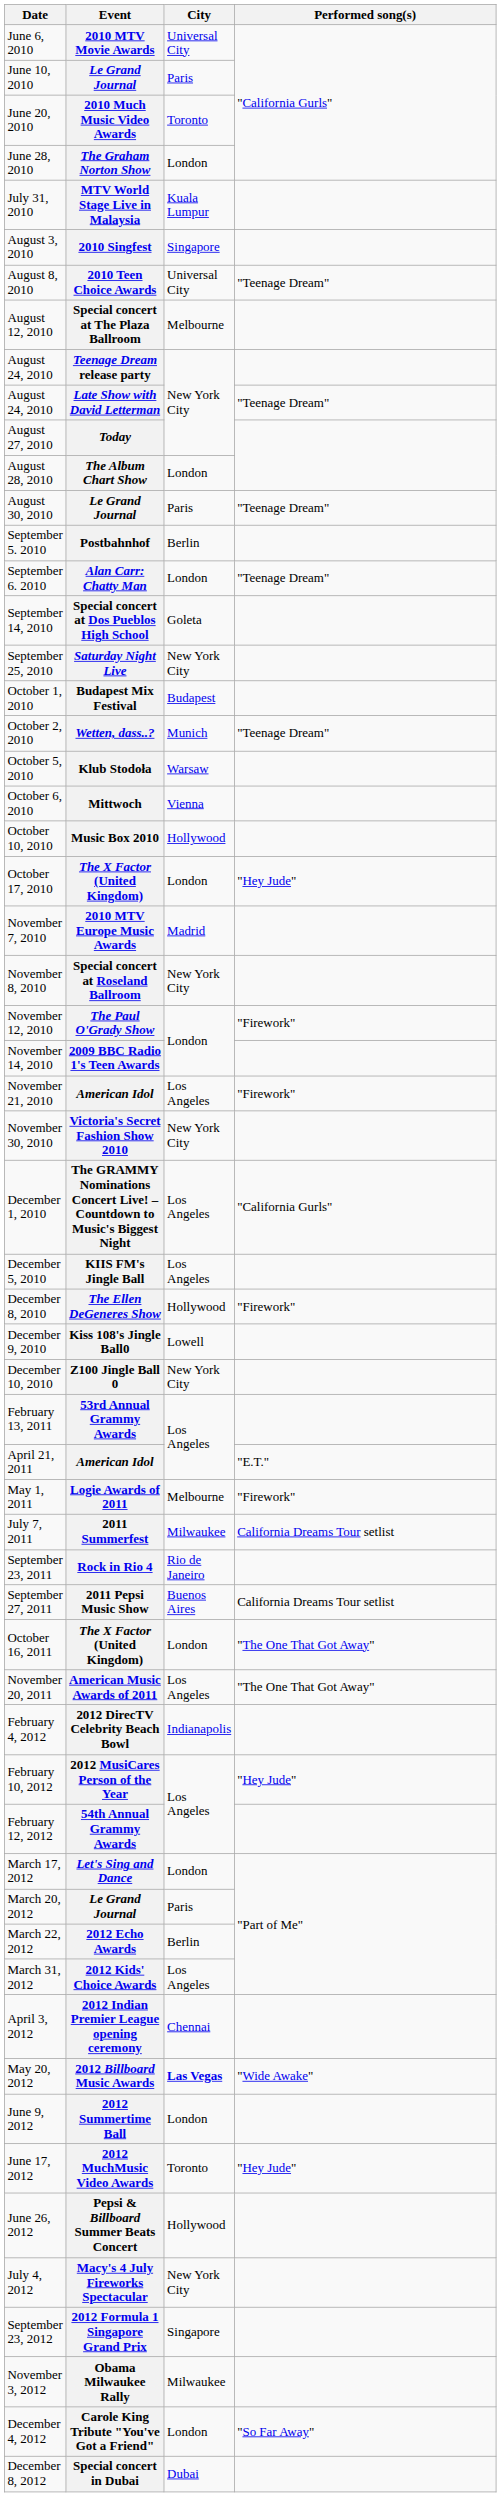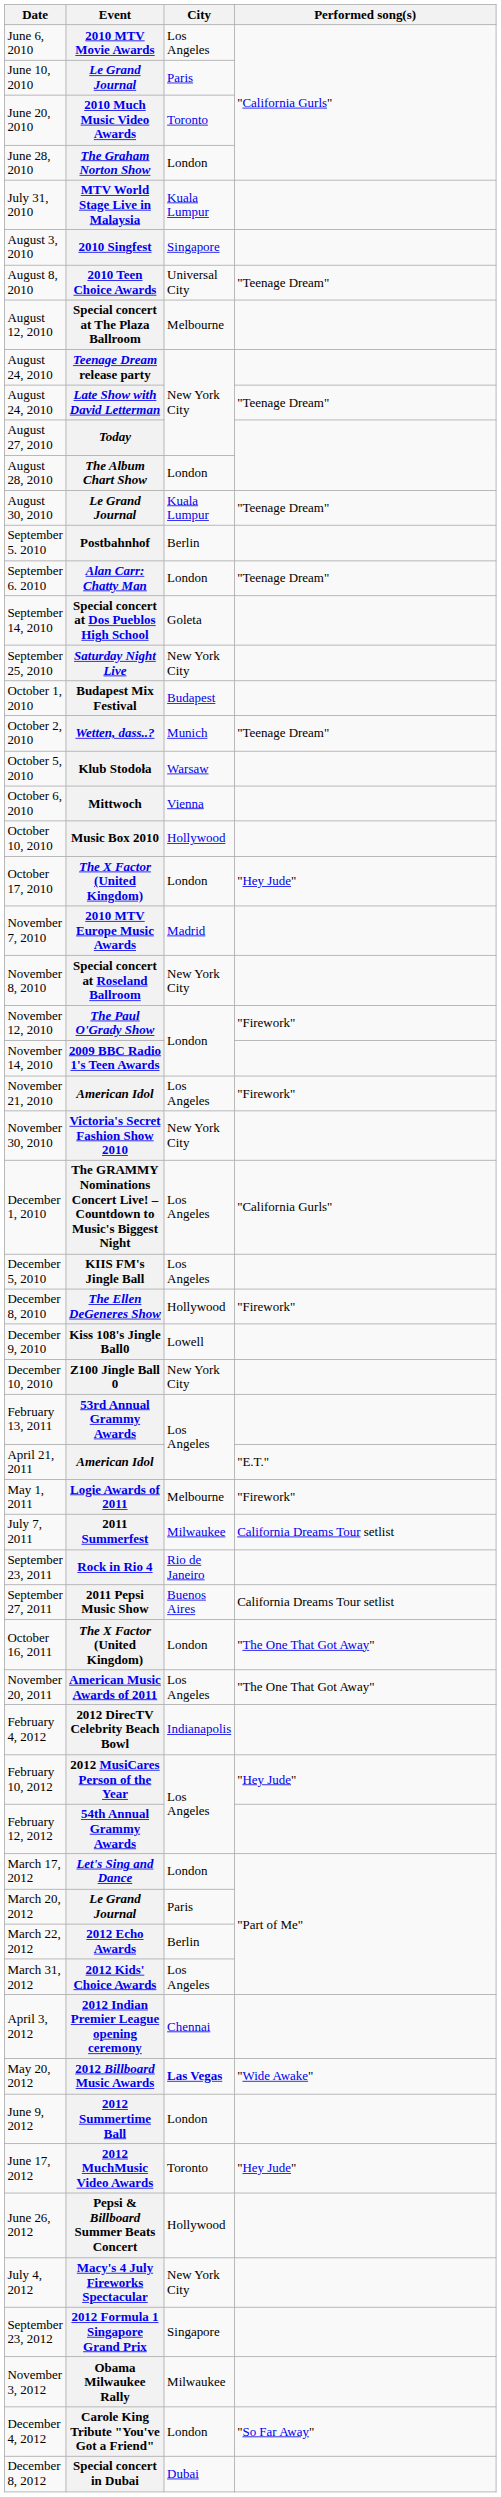June 6, 2010 | City: Universal City -> Los Angeles
August 30, 2010 | City: Paris -> Kuala Lumpur
